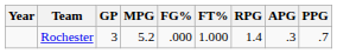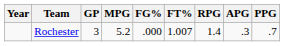Rochester | FT%: 1.000 -> 1.007
